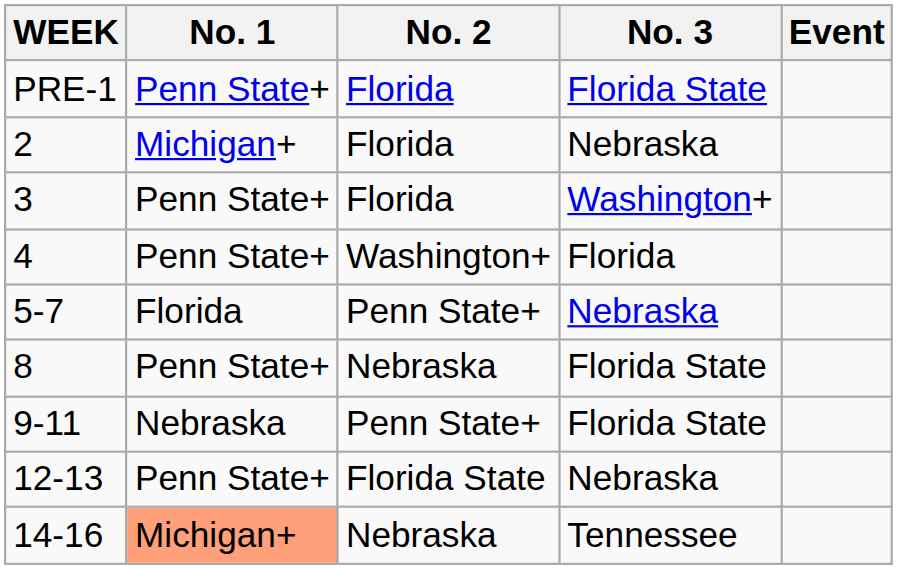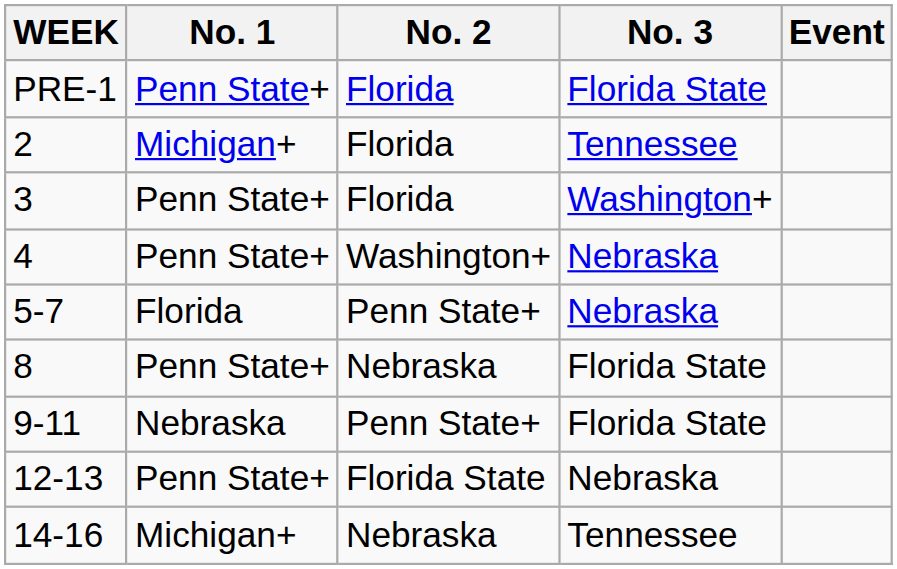2 | No. 3: Nebraska -> Tennessee
4 | No. 3: Florida -> Nebraska
14-16 | No. 1: lightsalmon background -> no background
